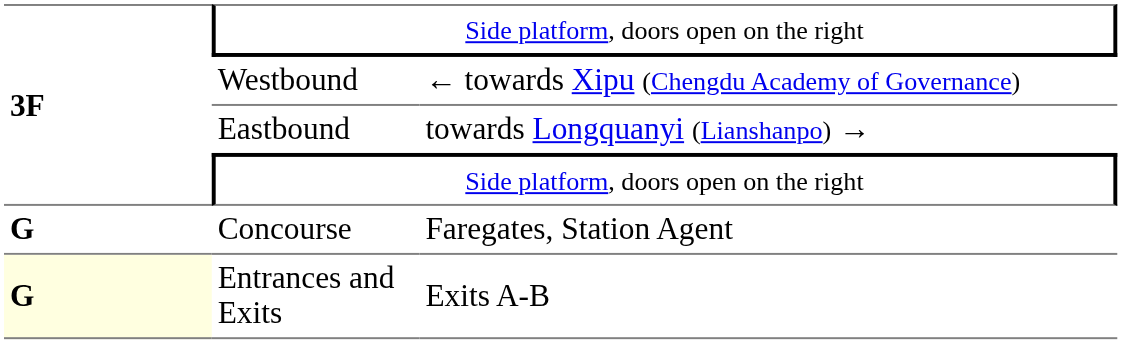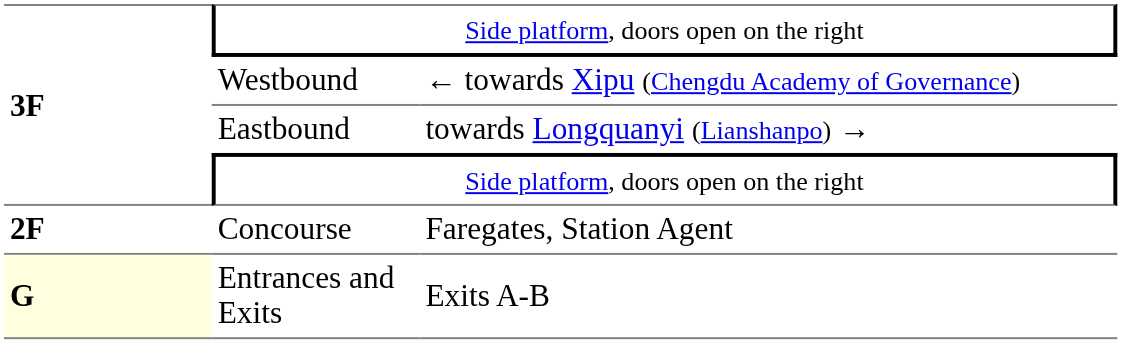Concourse | column 1: G -> 2F
